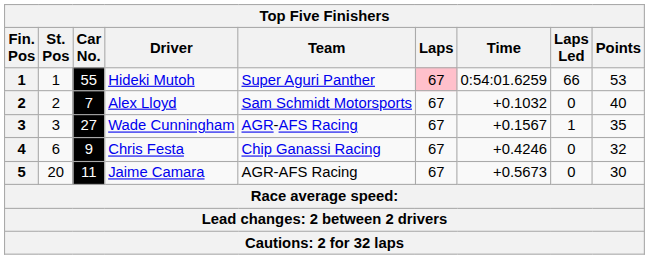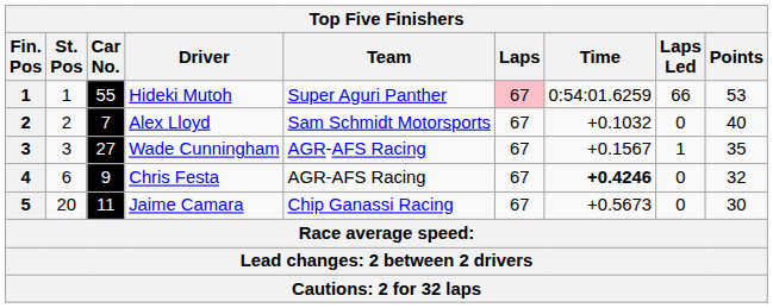Chris Festa | Team: Chip Ganassi Racing -> AGR-AFS Racing
Chris Festa | Time: normal -> bold
Jaime Camara | Team: AGR-AFS Racing -> Chip Ganassi Racing
